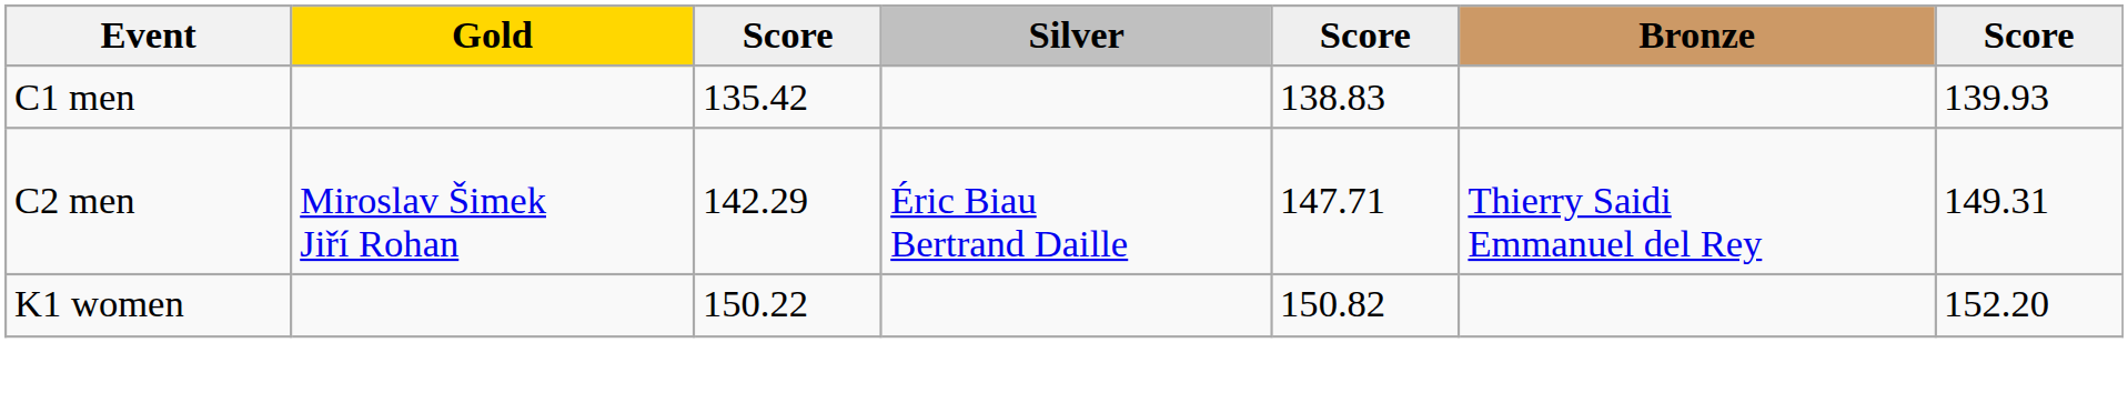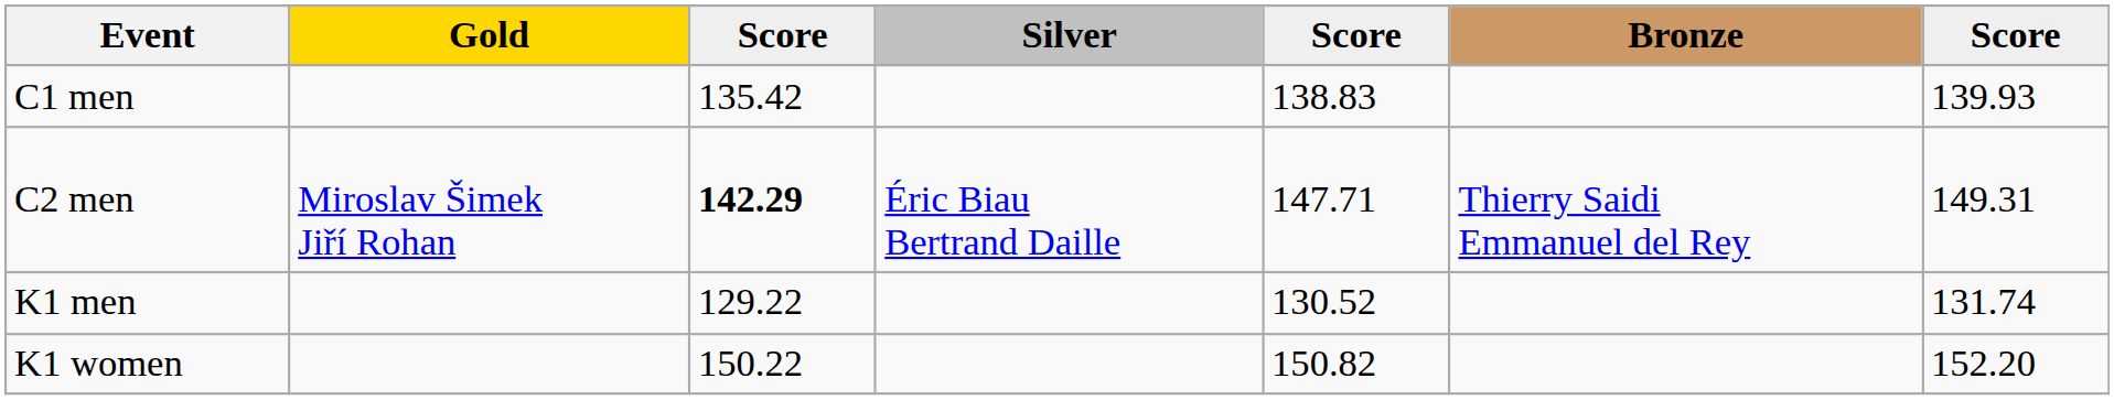C2 men | column 3: normal -> bold
+ row: K1 men | 129.22 | 130.52 | 131.74
